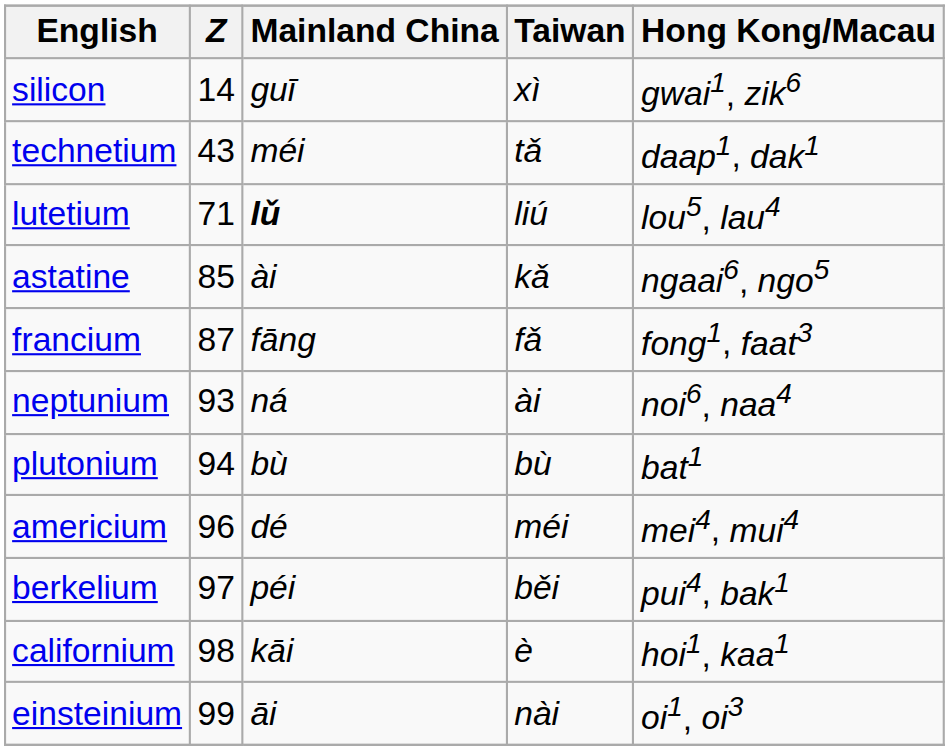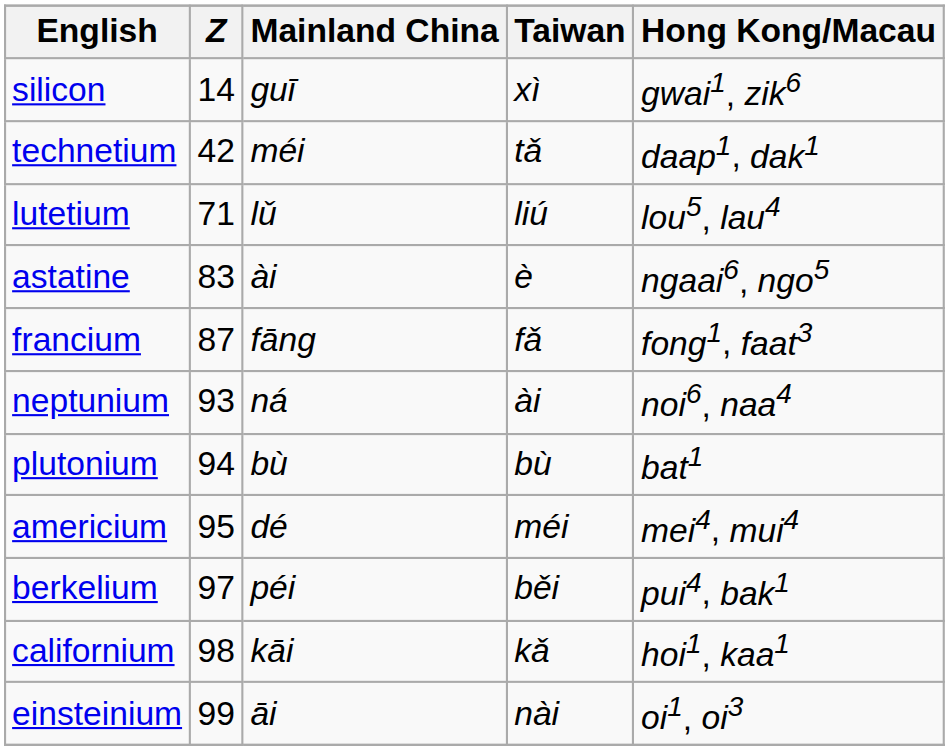technetium | Z: 43 -> 42
lutetium | Mainland China: bold -> normal
astatine | Z: 85 -> 83
astatine | Taiwan: kǎ -> è
americium | Z: 96 -> 95
californium | Taiwan: è -> kǎ
